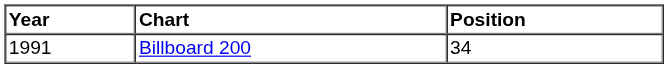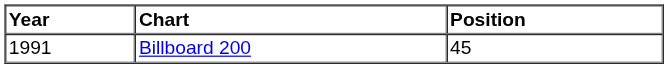Billboard 200 | Position: 34 -> 45
